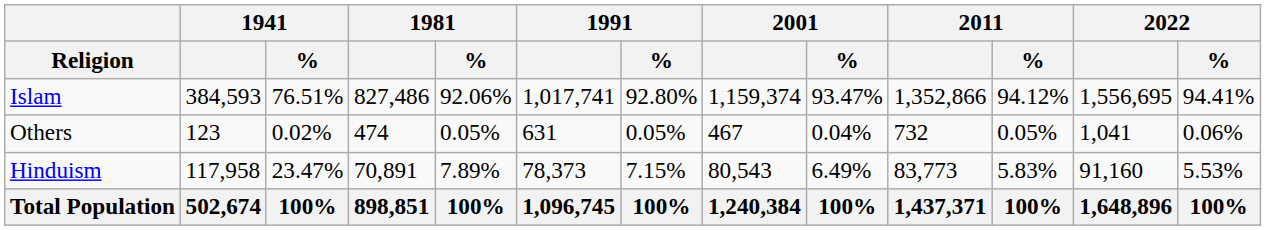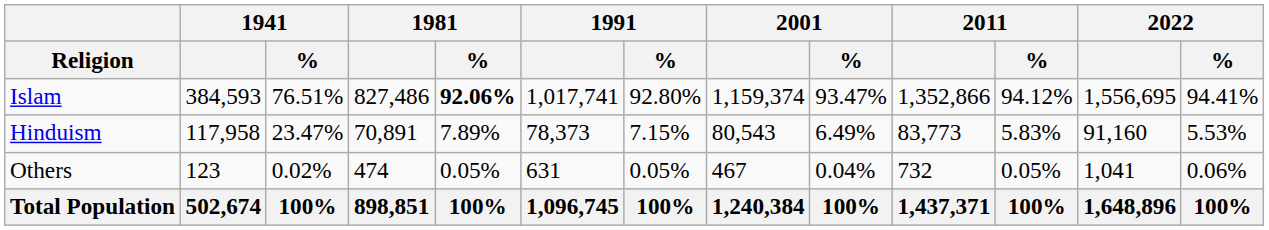Islam | 1981 / %: normal -> bold
rows swapped: Hinduism <-> Others
